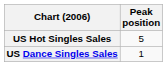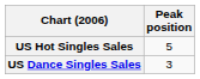US Dance Singles Sales | Peak position: 1 -> 3
